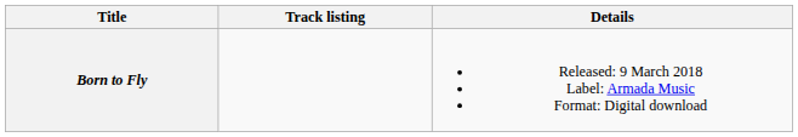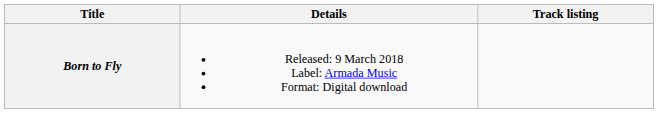columns swapped: Details <-> Track listing
